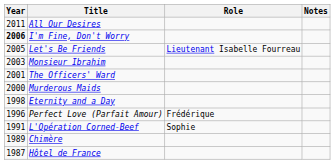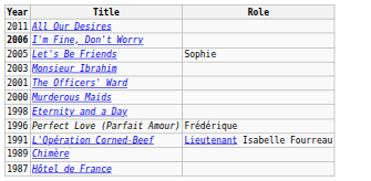- column: Notes
Let's Be Friends | Role: Lieutenant Isabelle Fourreau -> Sophie
L'Opération Corned-Beef | Role: Sophie -> Lieutenant Isabelle Fourreau
